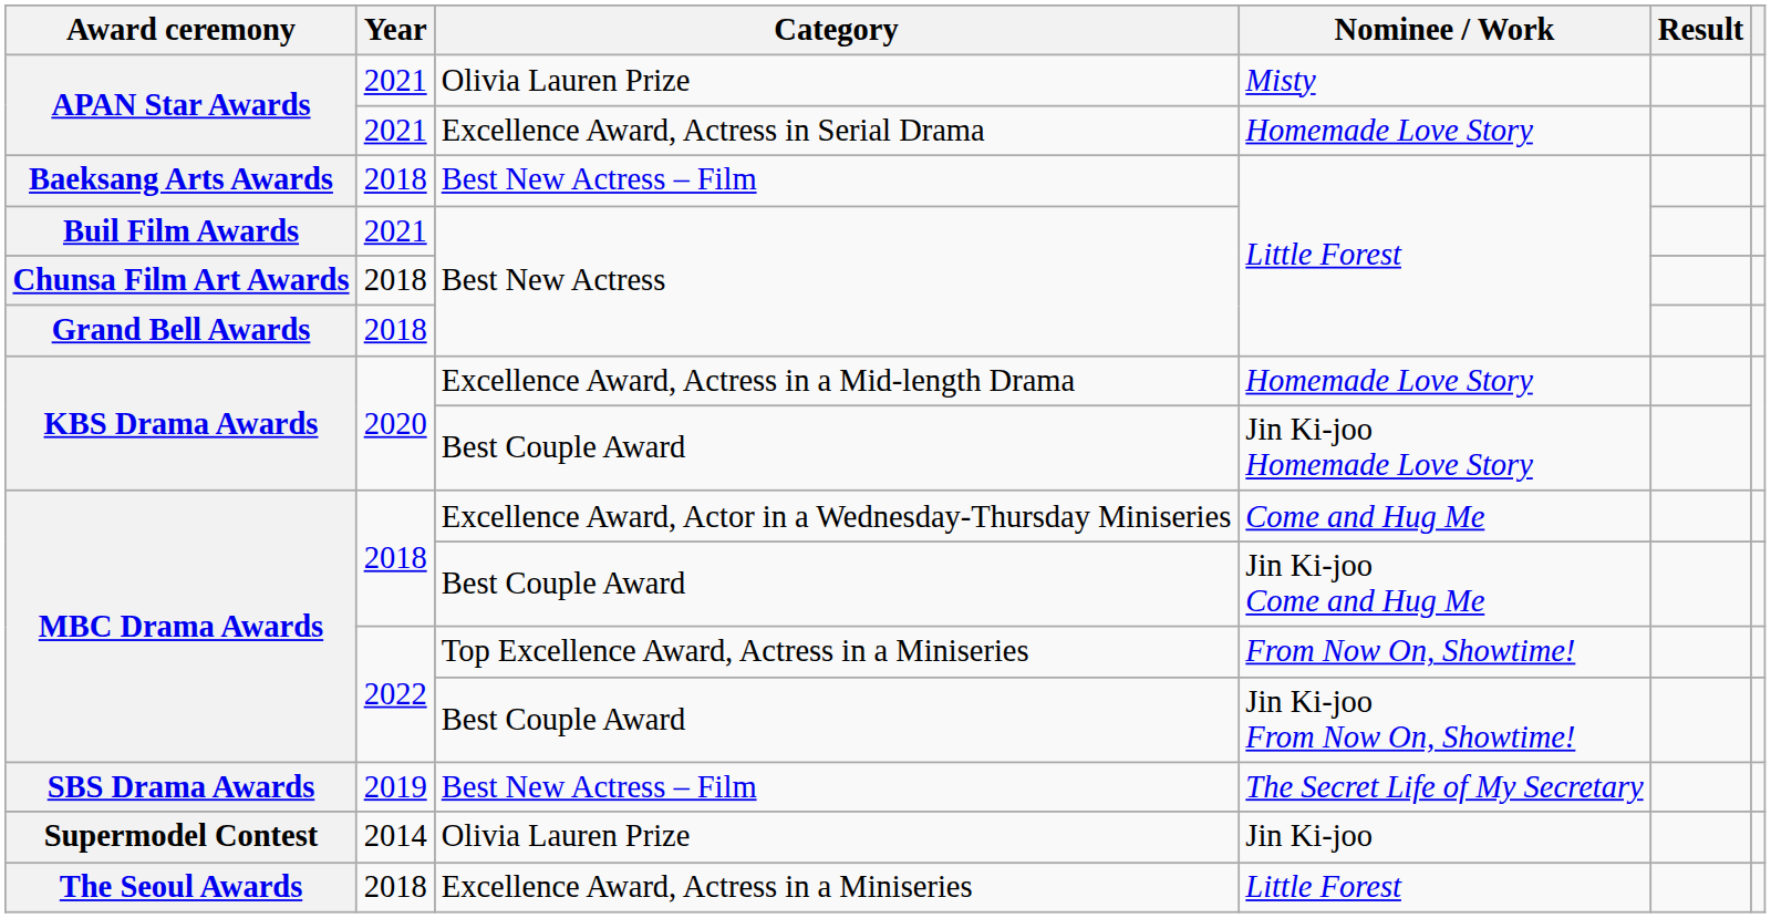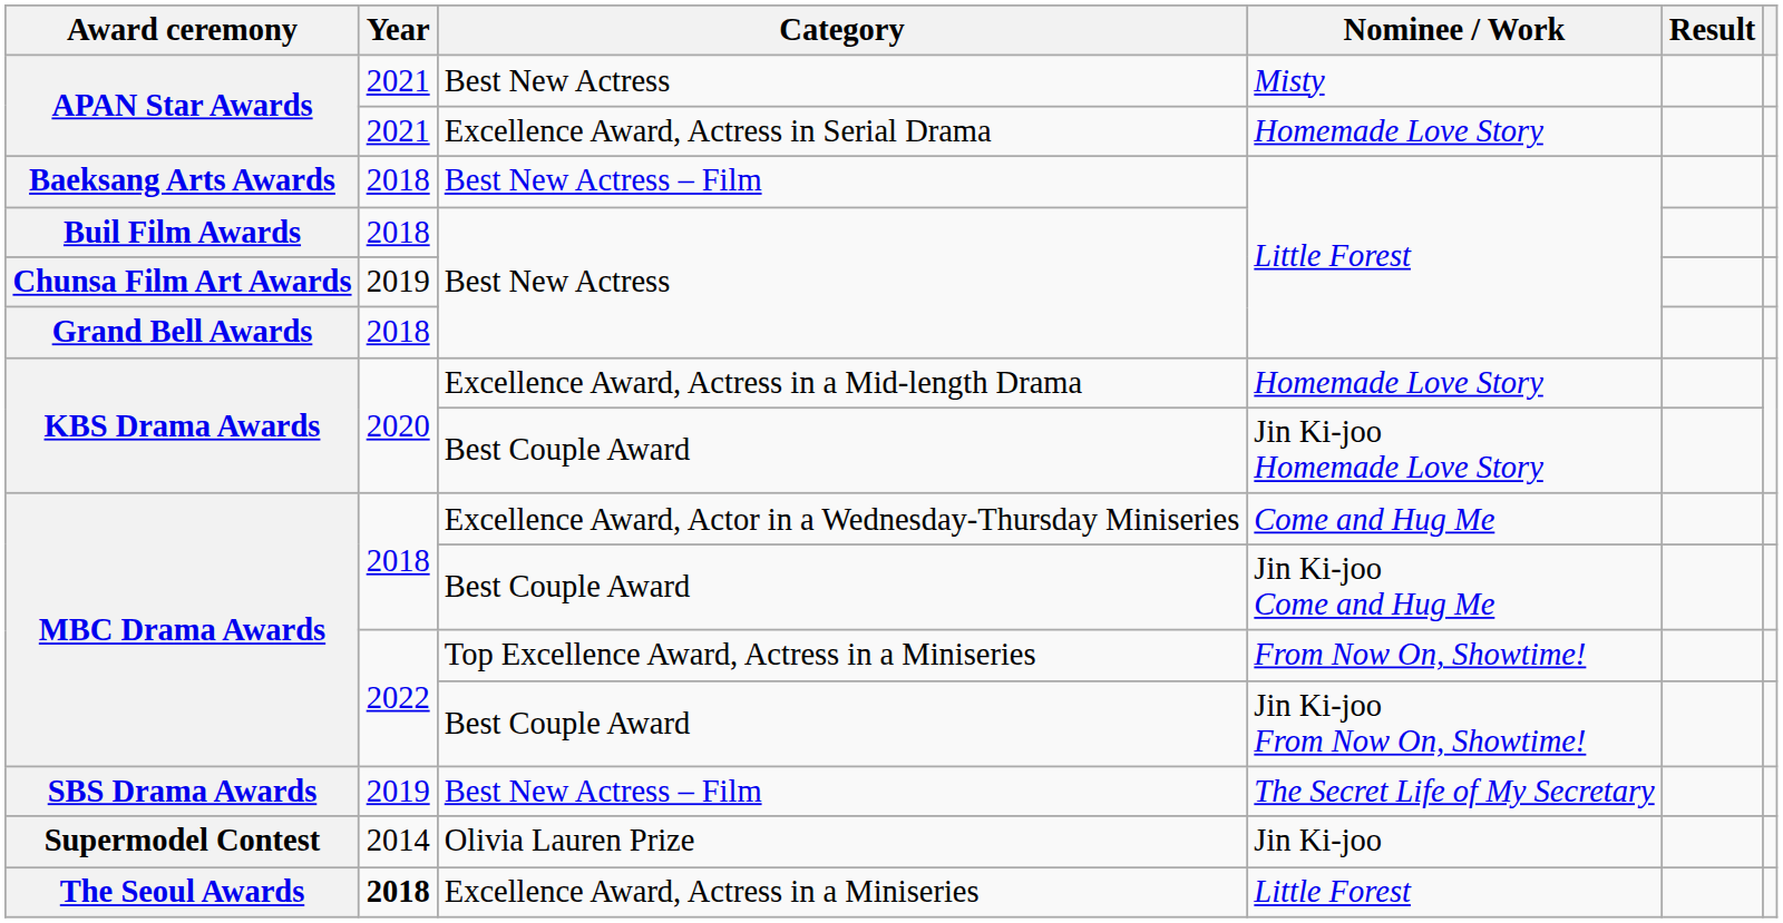APAN Star Awards / Misty | Category: Olivia Lauren Prize -> Best New Actress
Buil Film Awards | Year: 2021 -> 2018
Chunsa Film Art Awards | Year: 2018 -> 2019
The Seoul Awards | Year: normal -> bold
